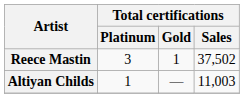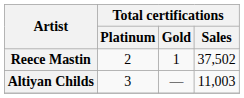Reece Mastin | Total certifications / Platinum: 3 -> 2
Altiyan Childs | Total certifications / Platinum: 1 -> 3
